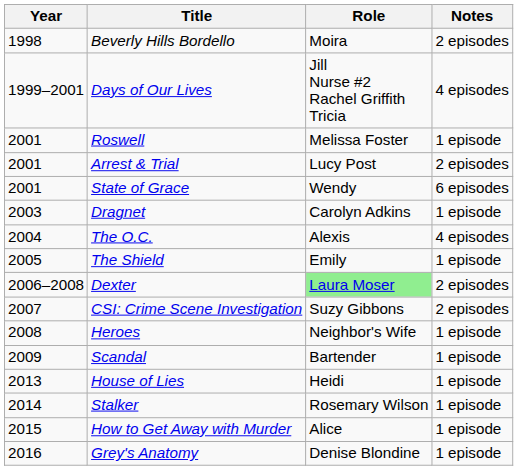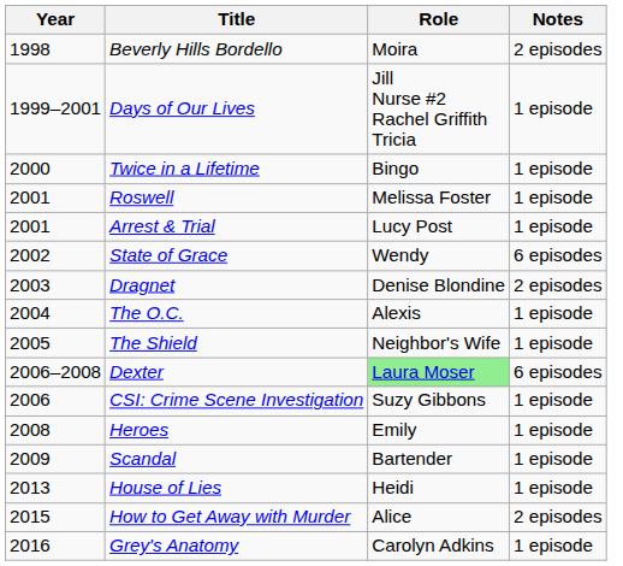Days of Our Lives | Notes: 4 episodes -> 1 episode
+ row: 2000 | Twice in a Lifetime | Bingo | 1 episode
Arrest & Trial | Notes: 2 episodes -> 1 episode
State of Grace | Year: 2001 -> 2002
Dragnet | Role: Carolyn Adkins -> Denise Blondine
Dragnet | Notes: 1 episode -> 2 episodes
The O.C. | Notes: 4 episodes -> 1 episode
The Shield | Role: Emily -> Neighbor's Wife
Dexter | Notes: 2 episodes -> 6 episodes
CSI: Crime Scene Investigation | Year: 2007 -> 2006
CSI: Crime Scene Investigation | Notes: 2 episodes -> 1 episode
Heroes | Role: Neighbor's Wife -> Emily
- row: 2014 | Stalker | Rosemary Wilson | 1 episode
How to Get Away with Murder | Notes: 1 episode -> 2 episodes
Grey's Anatomy | Role: Denise Blondine -> Carolyn Adkins
